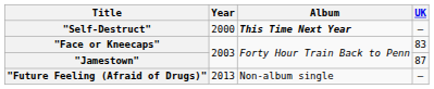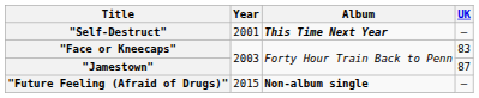"Self-Destruct" | Year: 2000 -> 2001
"Future Feeling (Afraid of Drugs)" | Year: 2013 -> 2015
"Future Feeling (Afraid of Drugs)" | Album: normal -> bold
